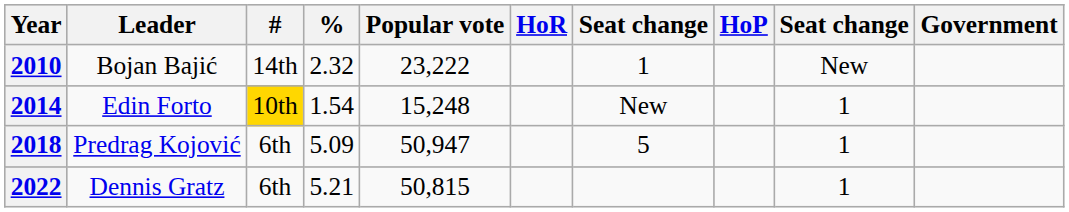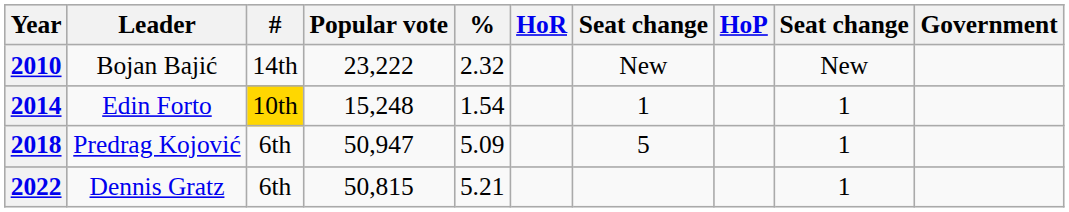columns swapped: Popular vote <-> %
2010 | column 7: 1 -> New
2014 | column 7: New -> 1
